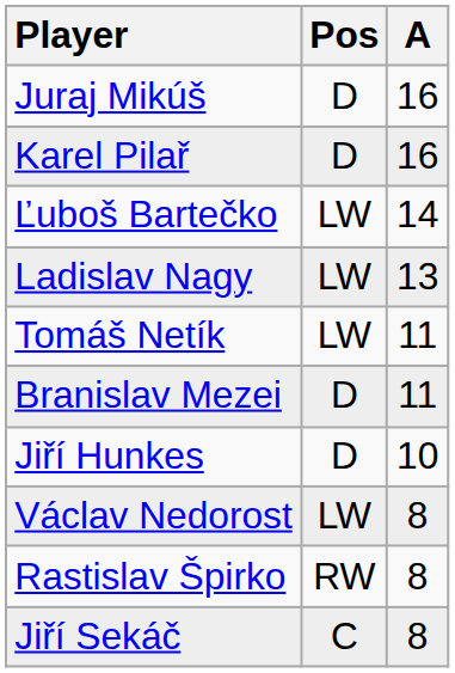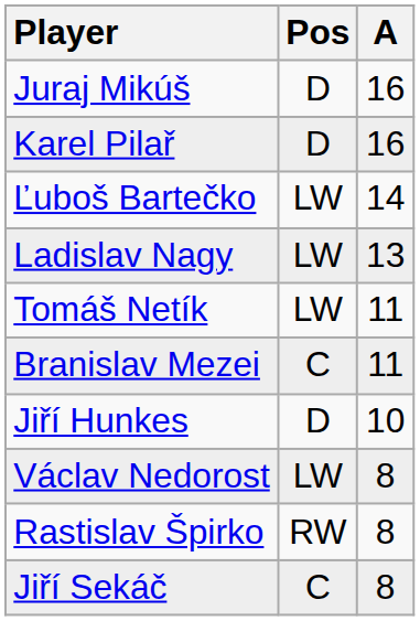Branislav Mezei | Pos: D -> C
